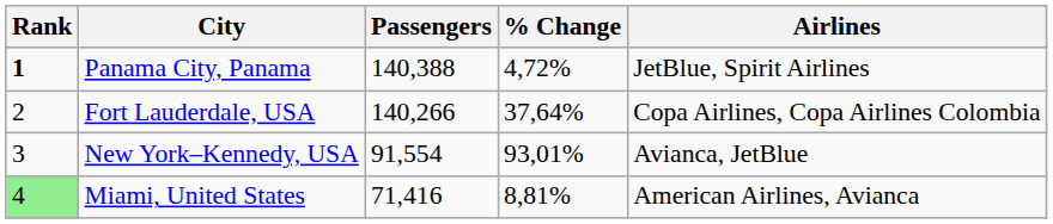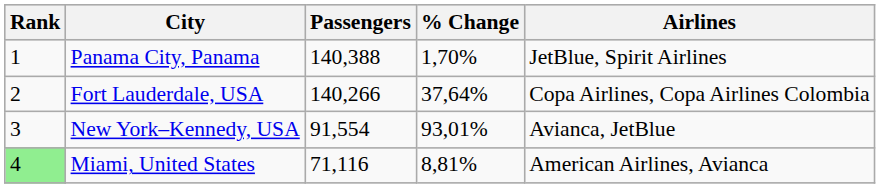Panama City, Panama | Rank: bold -> normal
Panama City, Panama | % Change: 4,72% -> 1,70%
Miami, United States | Passengers: 71,416 -> 71,116
